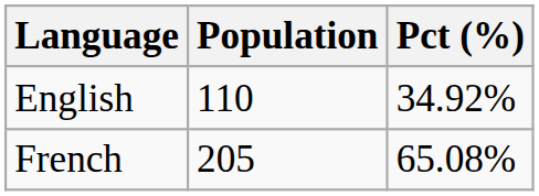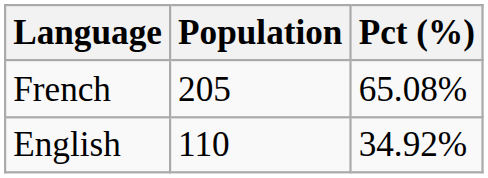rows swapped: French <-> English
